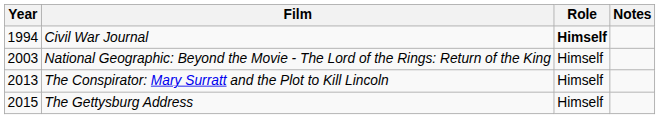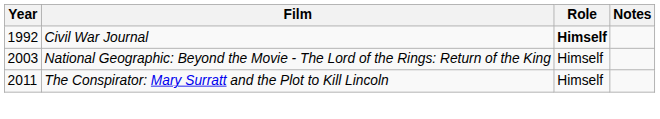Civil War Journal | Year: 1994 -> 1992
The Conspirator: Mary Surratt and the Plot to Kill Lincoln | Year: 2013 -> 2011
- row: 2015 | The Gettysburg Address | Himself
